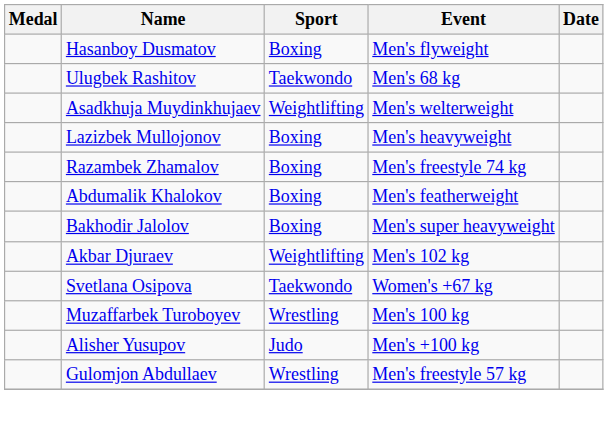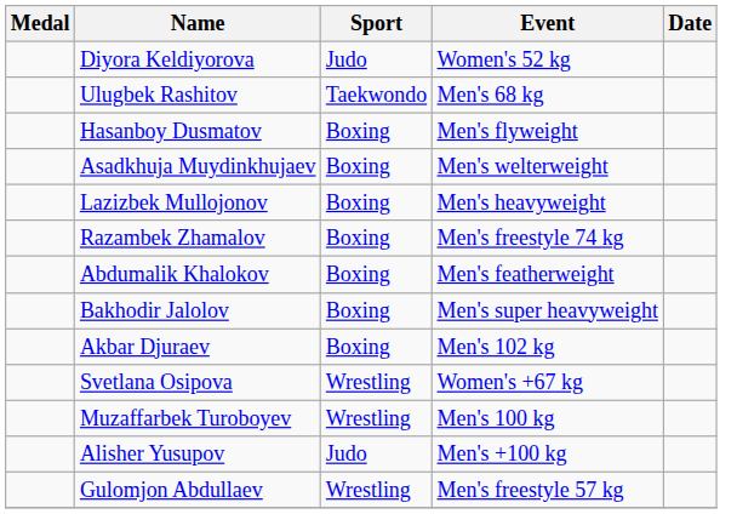+ row: Diyora Keldiyorova | Judo | Women's 52 kg
rows swapped: Ulugbek Rashitov <-> Hasanboy Dusmatov
Asadkhuja Muydinkhujaev | Sport: Weightlifting -> Boxing
Akbar Djuraev | Sport: Weightlifting -> Boxing
Svetlana Osipova | Sport: Taekwondo -> Wrestling
